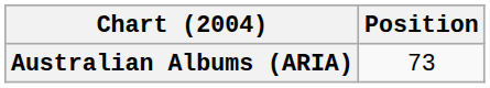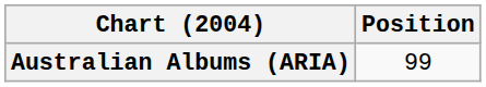Australian Albums (ARIA) | Position: 73 -> 99
